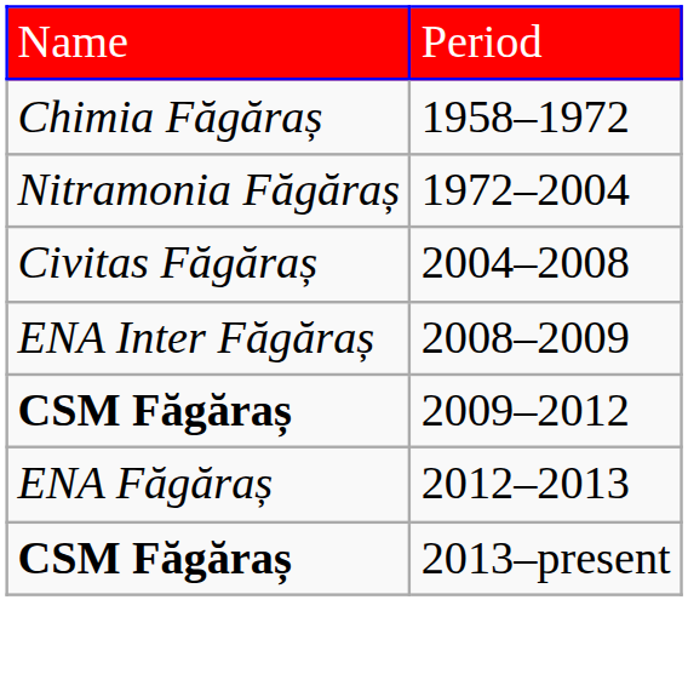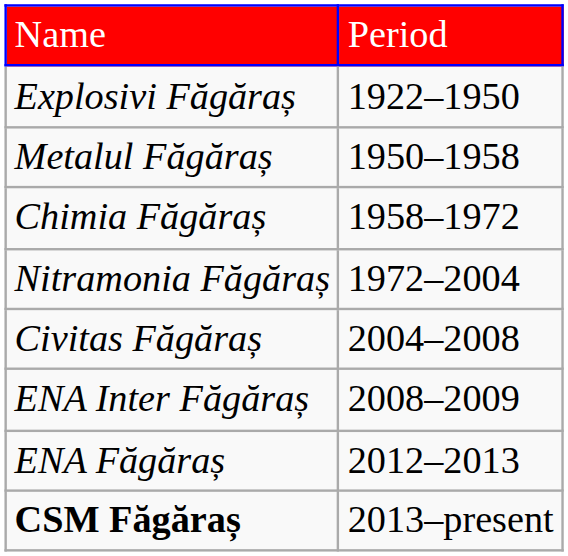+ row: Explosivi Făgăraș | 1922–1950
+ row: Metalul Făgăraș | 1950–1958
- row: CSM Făgăraș | 2009–2012
